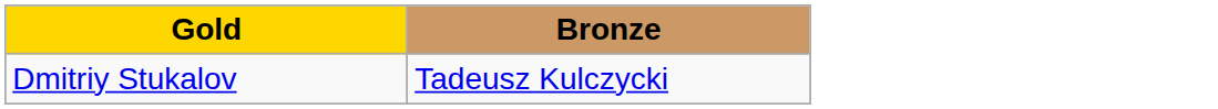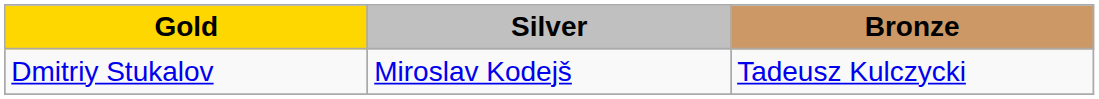+ column: Silver | Miroslav Kodejš
